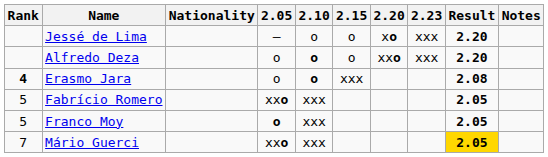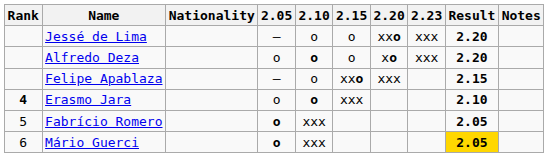Jessé de Lima | 2.20: xo -> xxo
Alfredo Deza | 2.20: xxo -> xo
+ row: Felipe Apablaza | – | o | xxo | xxx | 2.15
Erasmo Jara | Result: 2.08 -> 2.10
Fabrício Romero | 2.05: xxo -> o
- row: 5 | Franco Moy | o | xxx | 2.05
Mário Guerci | Rank: 7 -> 6
Mário Guerci | 2.05: xxo -> o
